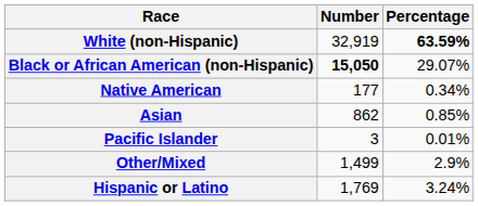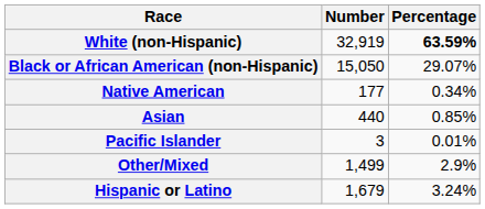Black or African American (non-Hispanic) | Number: bold -> normal
Asian | Number: 862 -> 440
Hispanic or Latino | Number: 1,769 -> 1,679
